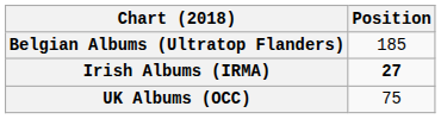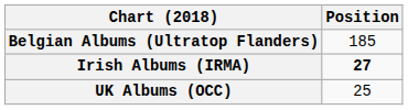UK Albums (OCC) | Position: 75 -> 25
